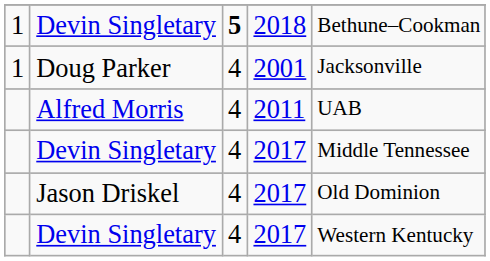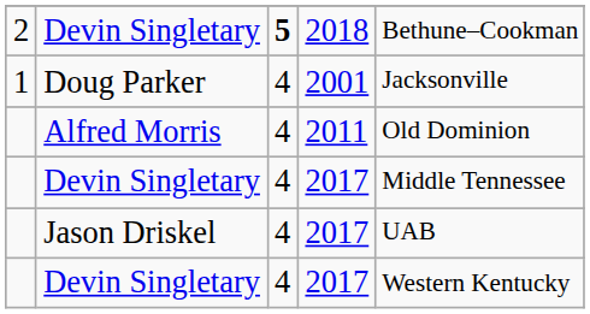Devin Singletary / 2018 | column 1: 1 -> 2
Alfred Morris | column 5: UAB -> Old Dominion
Jason Driskel | column 5: Old Dominion -> UAB
